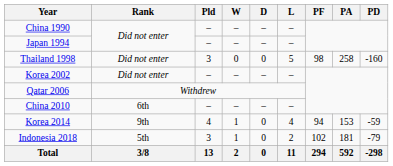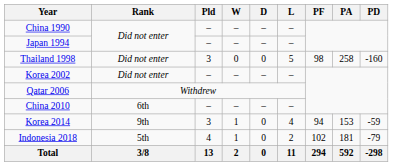Korea 2014 | Pld: 4 -> 3
Indonesia 2018 | Pld: 3 -> 4
